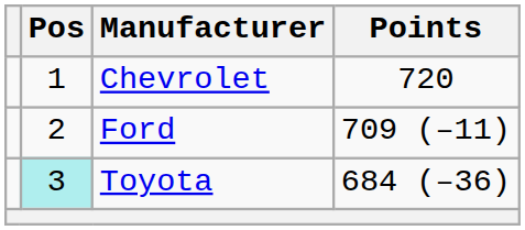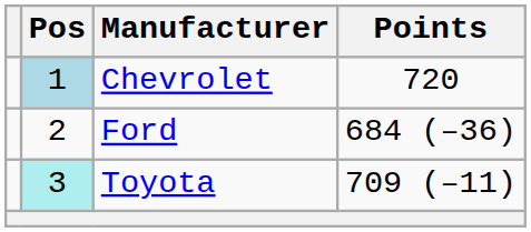Chevrolet | Pos: no background -> lightblue background
Ford | Points: 709 (–11) -> 684 (–36)
Toyota | Points: 684 (–36) -> 709 (–11)
